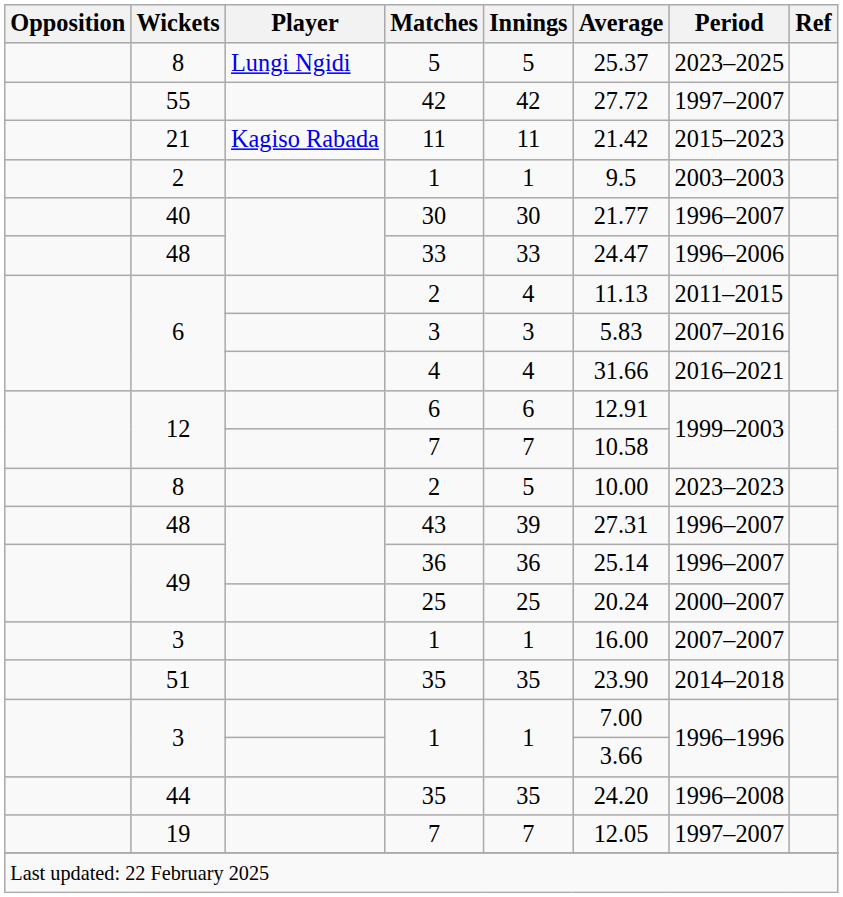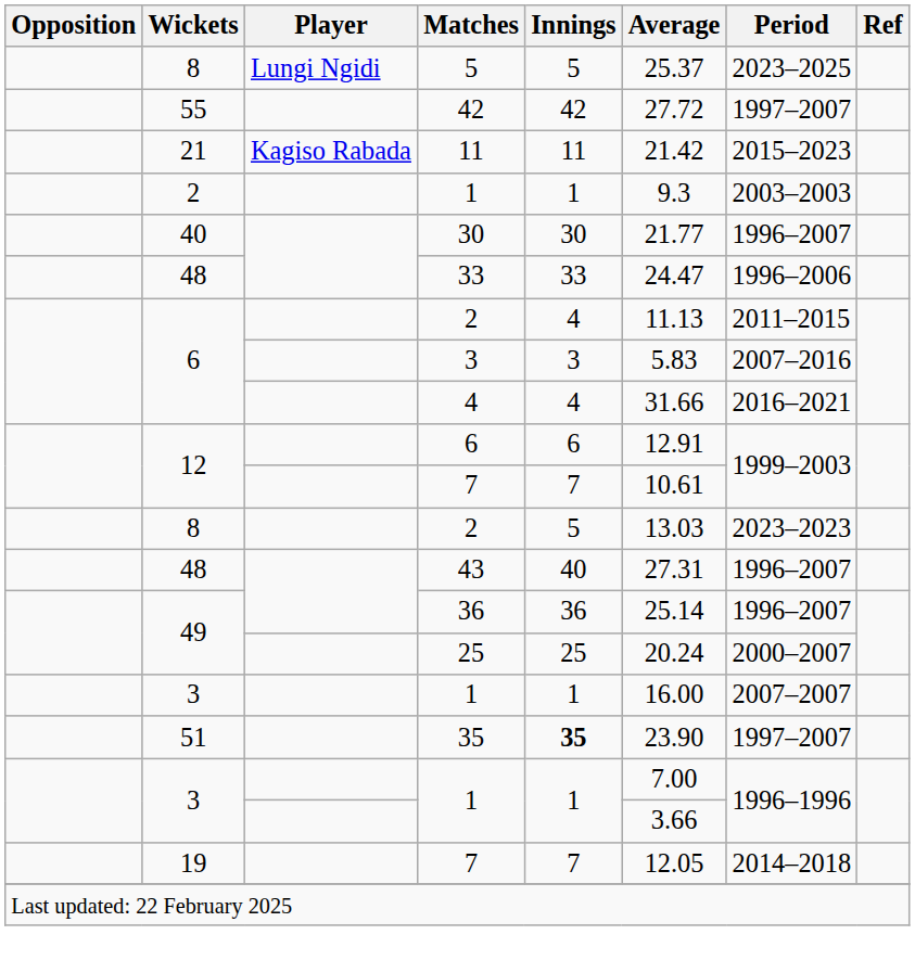2 / 1 | Average: 9.5 -> 9.3
12 / 7 | Average: 10.58 -> 10.61
8 / 2 | Average: 10.00 -> 13.03
43 | Innings: 39 -> 40
51 / 35 | Innings: normal -> bold
51 / 35 | Period: 2014–2018 -> 1997–2007
- row: 44 | 35 | 35 | 24.20 | 1996–2008
19 / 7 | Period: 1997–2007 -> 2014–2018
